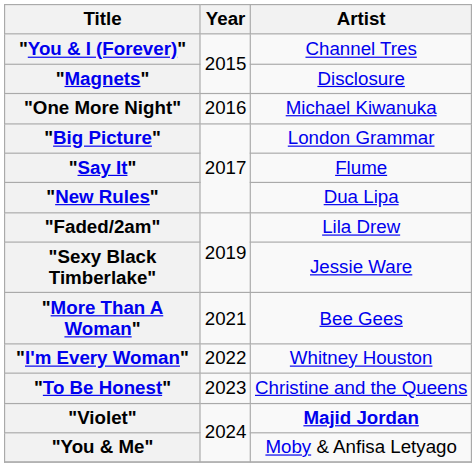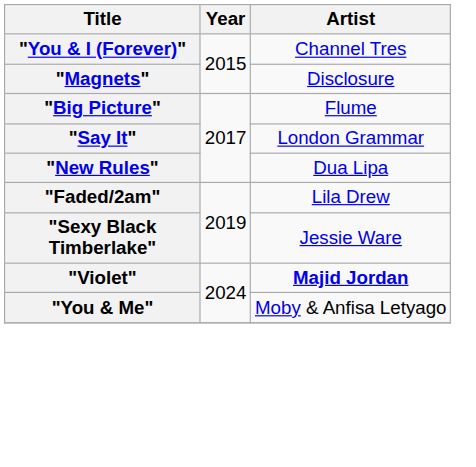- row: "One More Night" | 2016 | Michael Kiwanuka
"Big Picture" | Artist: London Grammar -> Flume
"Say It" | Artist: Flume -> London Grammar
- row: "More Than A Woman" | 2021 | Bee Gees
- row: "I'm Every Woman" | 2022 | Whitney Houston
- row: "To Be Honest" | 2023 | Christine and the Queens
